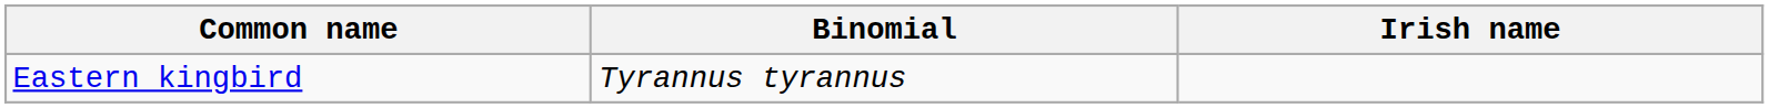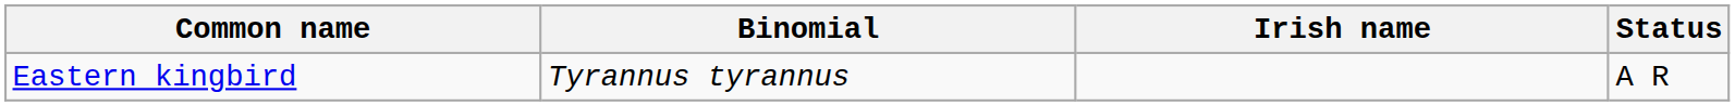+ column: Status | A R
